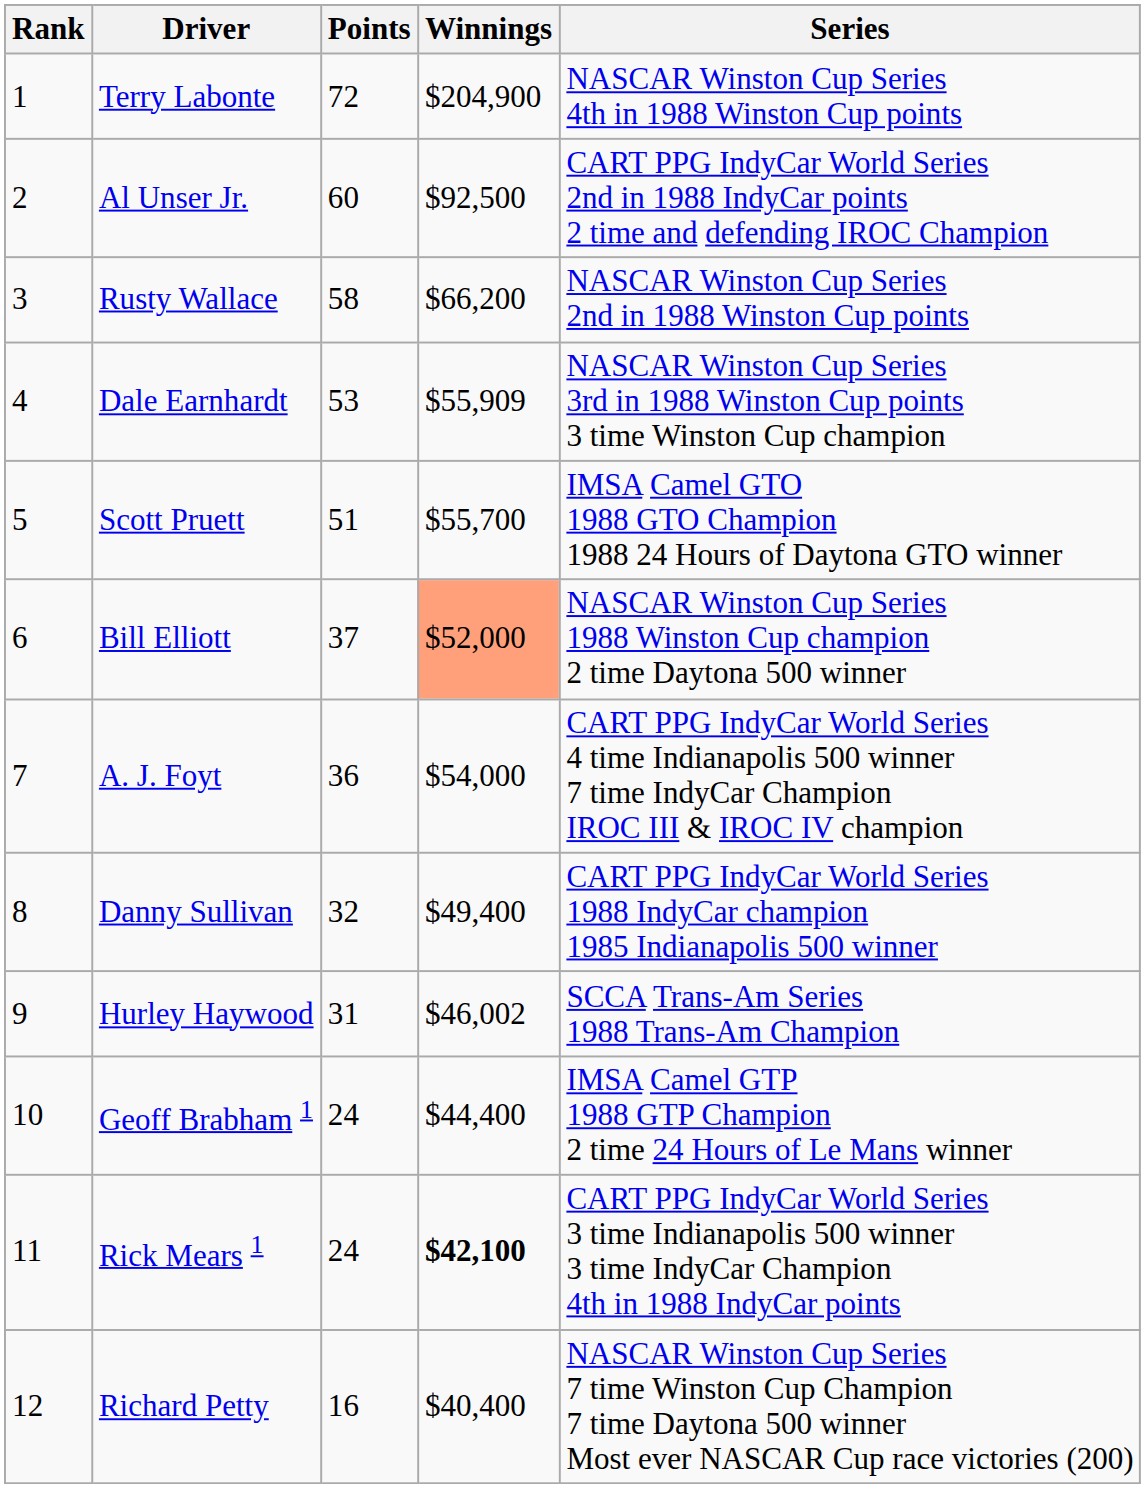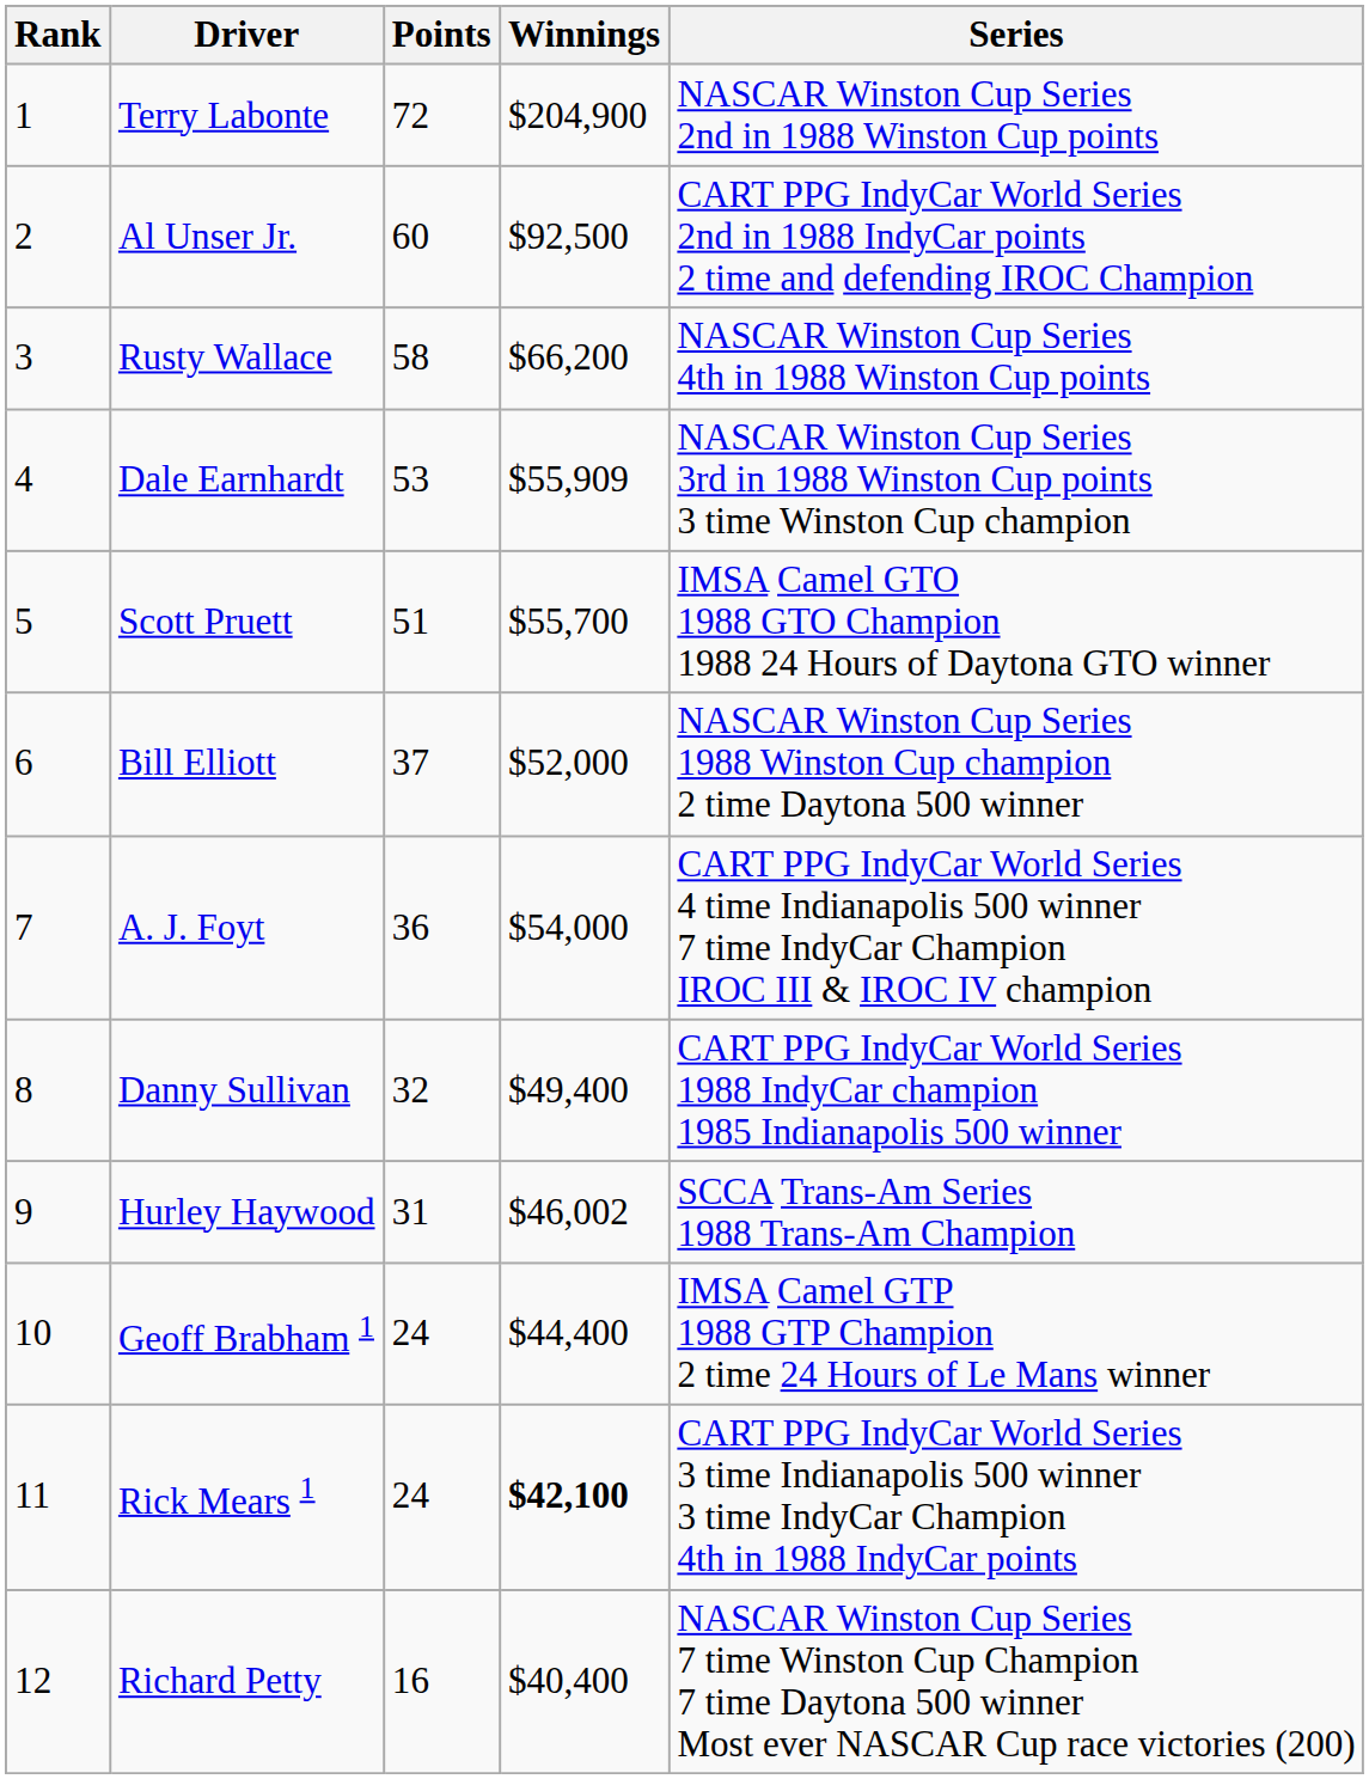Terry Labonte | Series: NASCAR Winston Cup Series 4th in 1988 Winston Cup points -> NASCAR Winston Cup Series 2nd in 1988 Winston Cup points
Rusty Wallace | Series: NASCAR Winston Cup Series 2nd in 1988 Winston Cup points -> NASCAR Winston Cup Series 4th in 1988 Winston Cup points
Bill Elliott | Winnings: lightsalmon background -> no background
